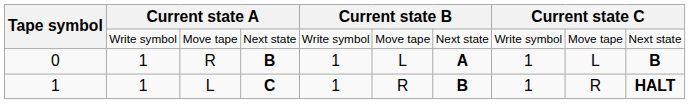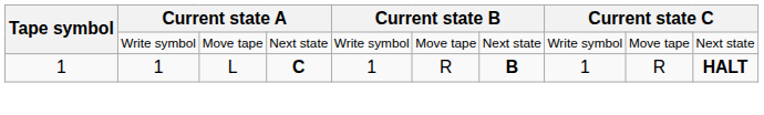- row: 0 | 1 | R | B | 1 | L | A | 1 | L | B
